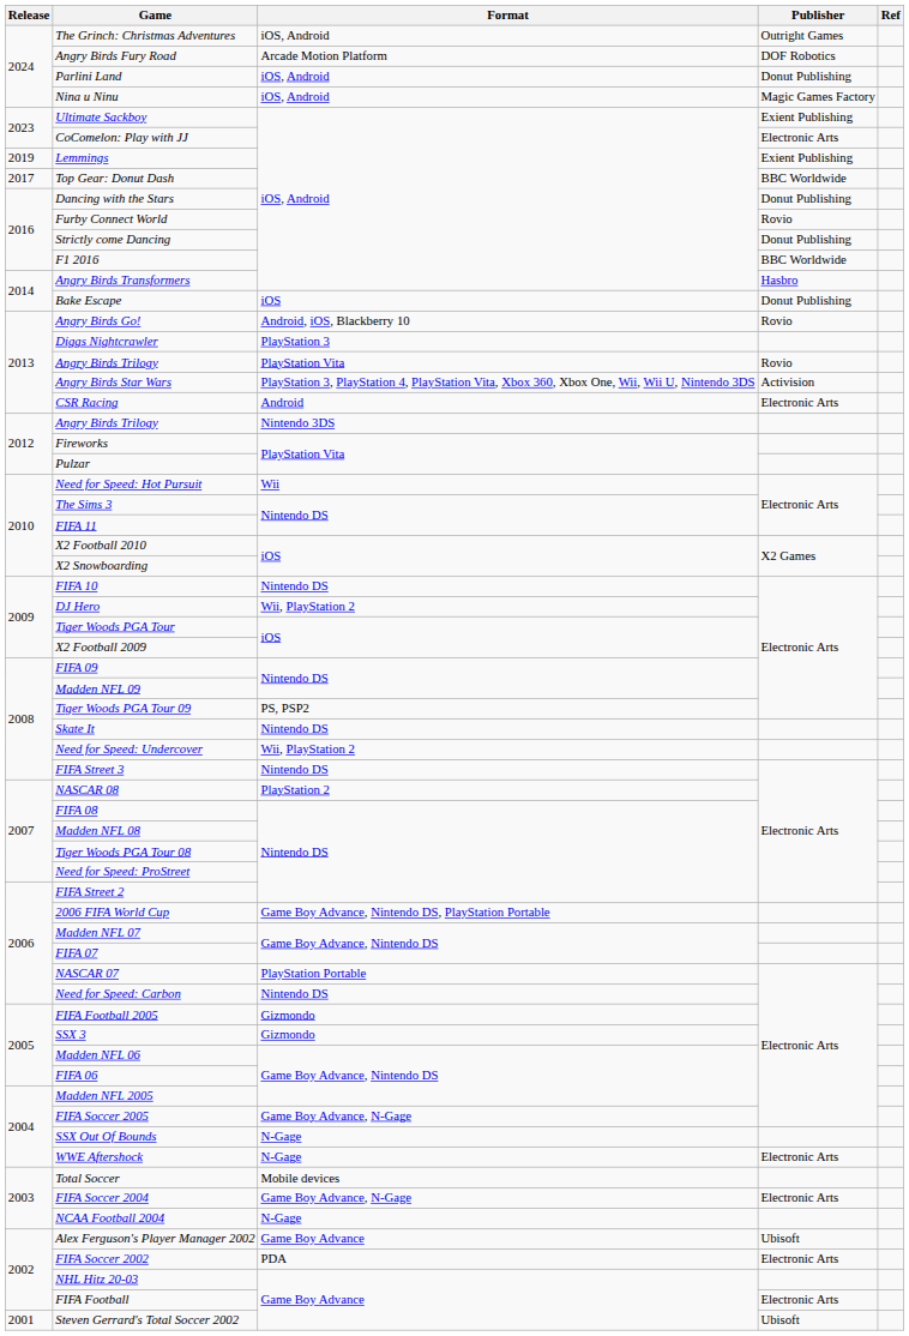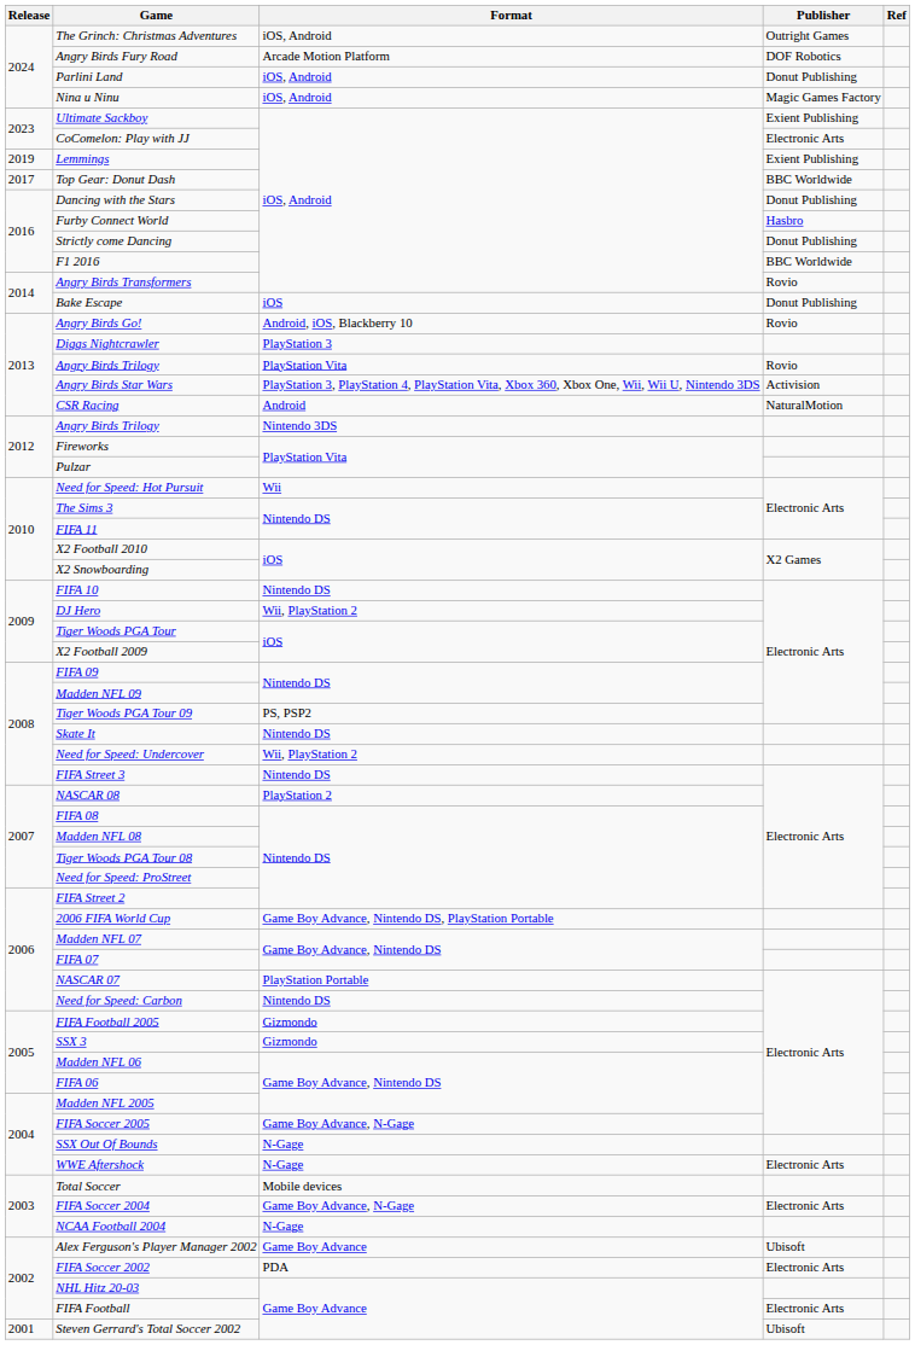Furby Connect World | Publisher: Rovio -> Hasbro
Angry Birds Transformers | Publisher: Hasbro -> Rovio
CSR Racing | Publisher: Electronic Arts -> NaturalMotion
